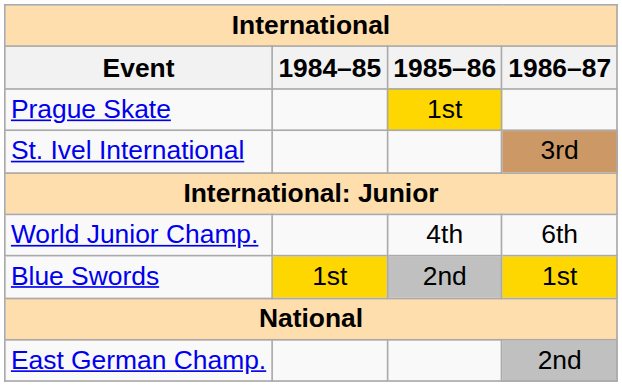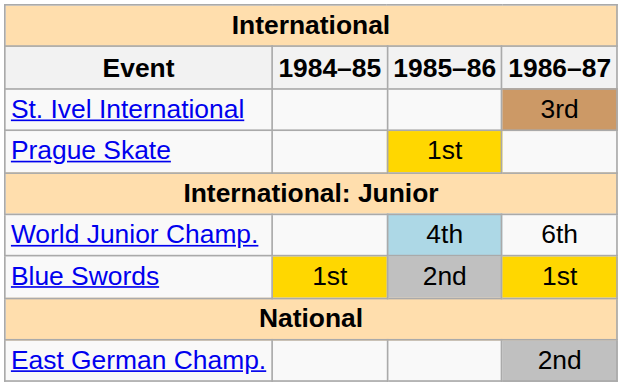rows swapped: Prague Skate <-> St. Ivel International
World Junior Champ. | 1985–86: no background -> lightblue background
